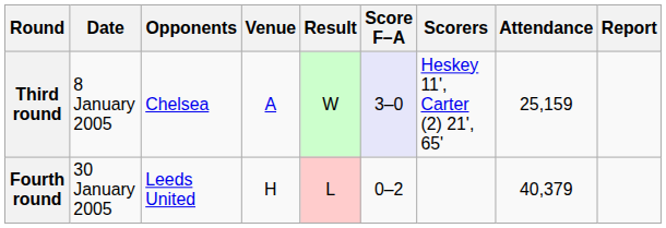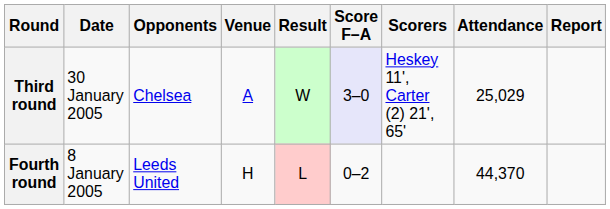Third round | Date: 8 January 2005 -> 30 January 2005
Third round | Attendance: 25,159 -> 25,029
Fourth round | Date: 30 January 2005 -> 8 January 2005
Fourth round | Attendance: 40,379 -> 44,370
